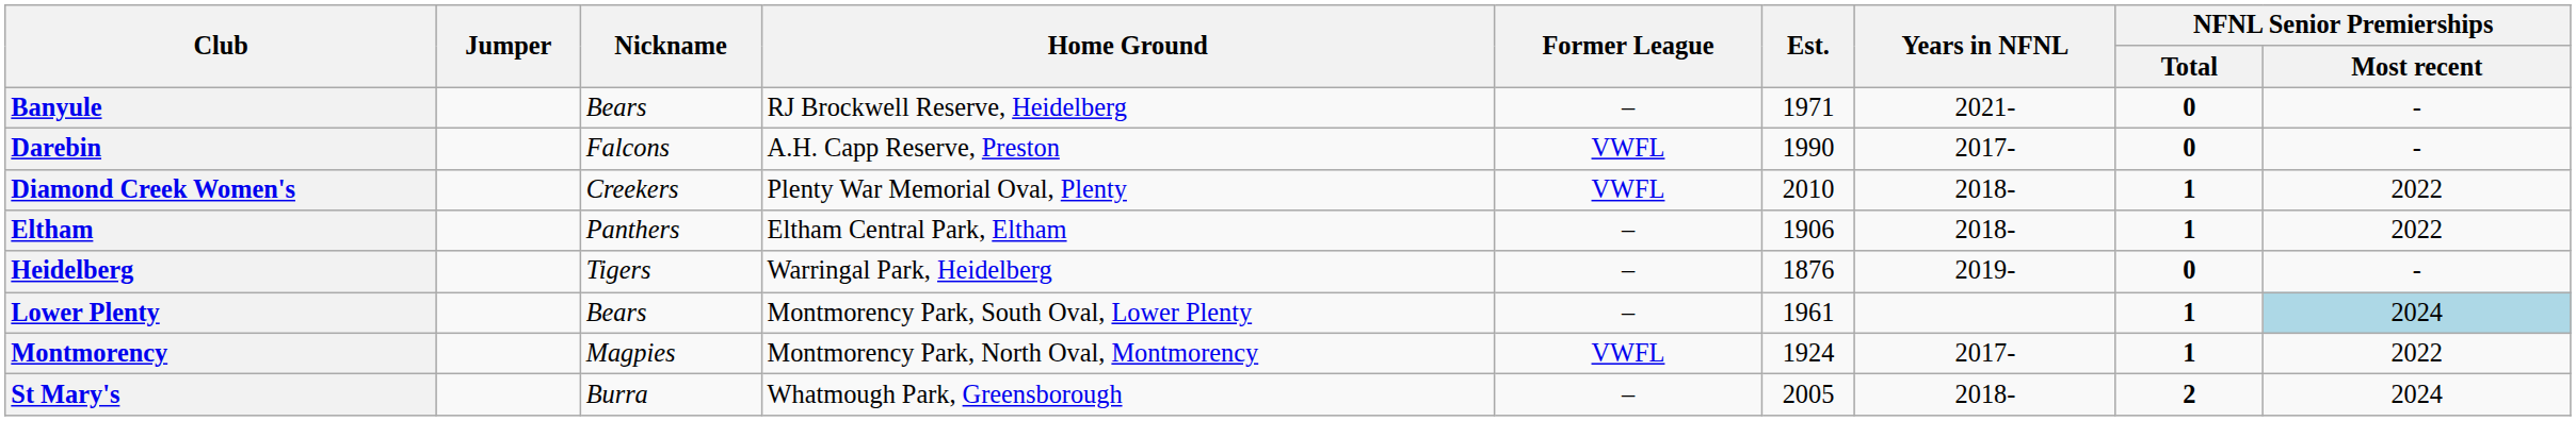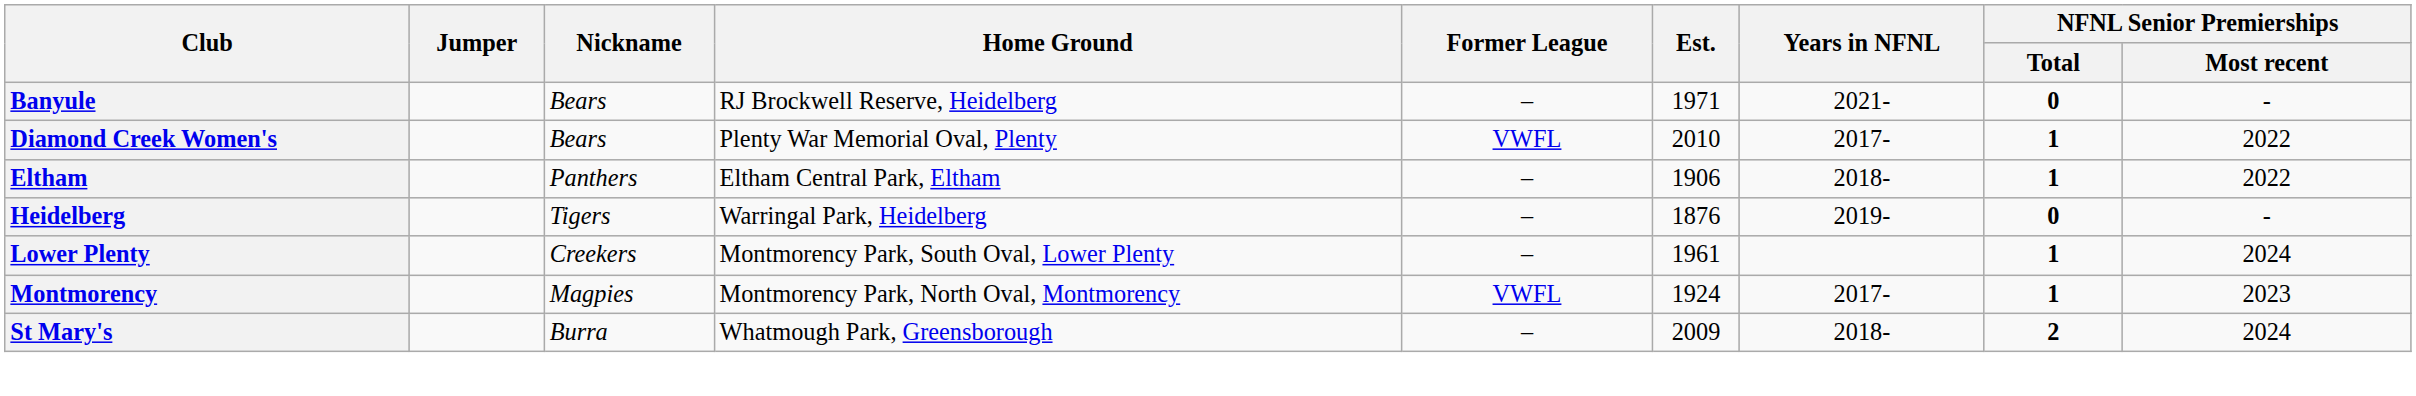- row: Darebin | Falcons | A.H. Capp Reserve, Preston | VWFL | 1990 | 2017- | 0 | -
Diamond Creek Women's | Nickname: Creekers -> Bears
Diamond Creek Women's | Years in NFNL: 2018- -> 2017-
Lower Plenty | Nickname: Bears -> Creekers
Lower Plenty | NFNL Senior Premierships / Most recent: lightblue background -> no background
Montmorency | NFNL Senior Premierships / Most recent: 2022 -> 2023
St Mary's | Est.: 2005 -> 2009
